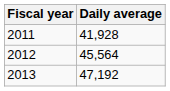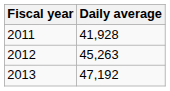2012 | Daily average: 45,564 -> 45,263
